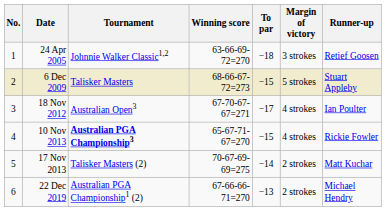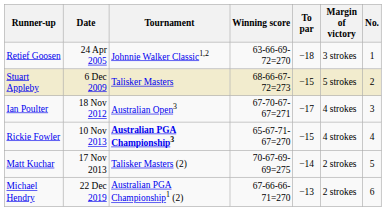columns swapped: No. <-> Runner-up
